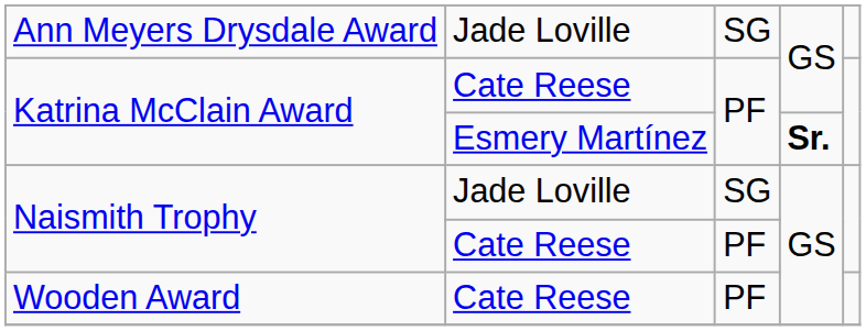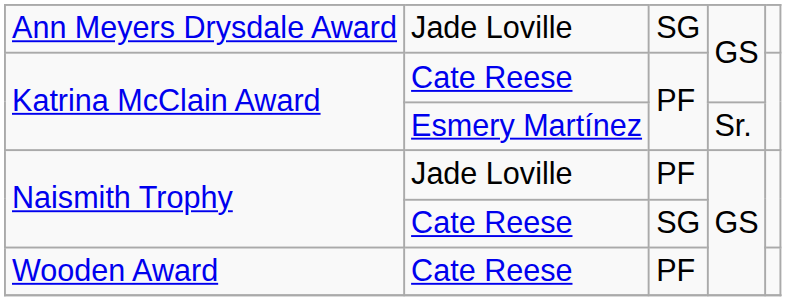Katrina McClain Award / Esmery Martínez | column 4: bold -> normal
Naismith Trophy / Jade Loville | column 3: SG -> PF
Naismith Trophy / Cate Reese | column 3: PF -> SG
